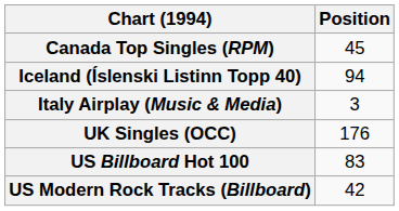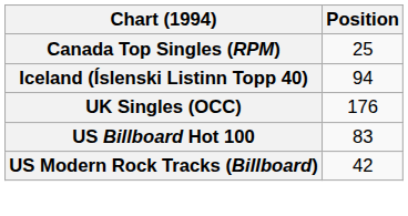Canada Top Singles (RPM) | Position: 45 -> 25
- row: Italy Airplay (Music & Media) | 3
